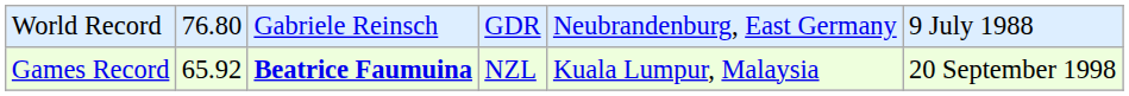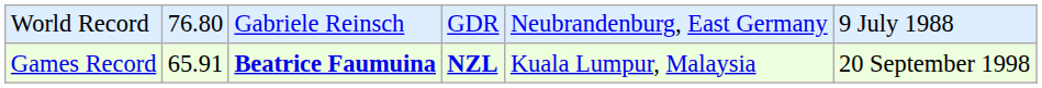Games Record | column 2: 65.92 -> 65.91
Games Record | column 4: normal -> bold
